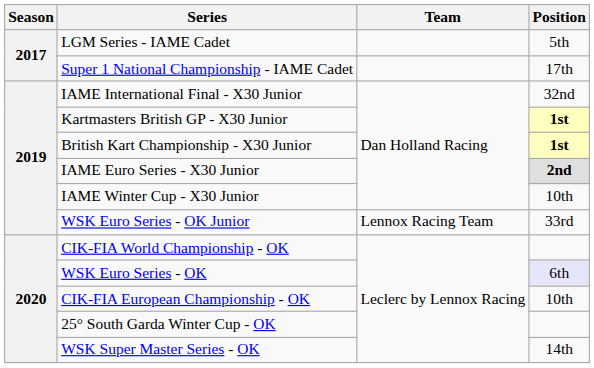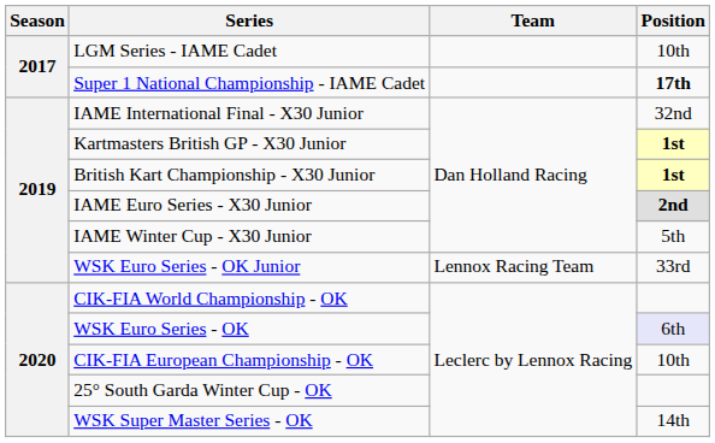LGM Series - IAME Cadet | Position: 5th -> 10th
Super 1 National Championship - IAME Cadet | Position: normal -> bold
IAME Winter Cup - X30 Junior | Position: 10th -> 5th
